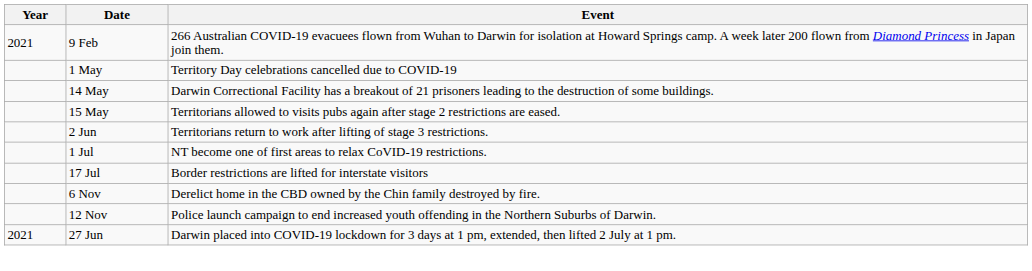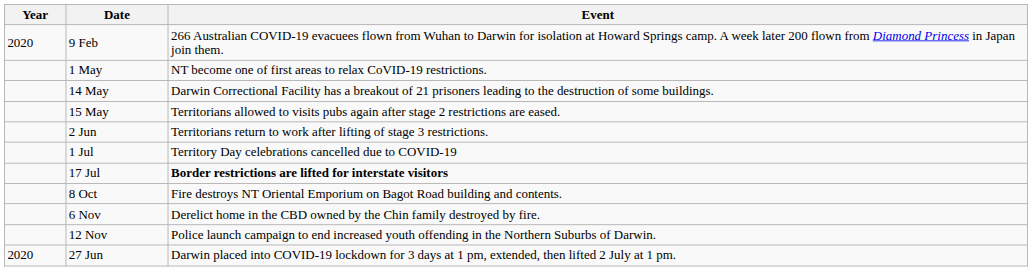9 Feb | Year: 2021 -> 2020
1 May | Event: Territory Day celebrations cancelled due to COVID-19 -> NT become one of first areas to relax CoVID-19 restrictions.
1 Jul | Event: NT become one of first areas to relax CoVID-19 restrictions. -> Territory Day celebrations cancelled due to COVID-19
17 Jul | Event: normal -> bold
+ row: 8 Oct | Fire destroys NT Oriental Emporium on Bagot Road building and contents.
27 Jun | Year: 2021 -> 2020
